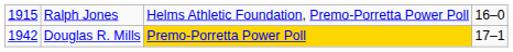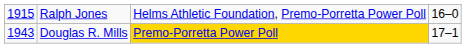Douglas R. Mills | column 1: 1942 -> 1943
